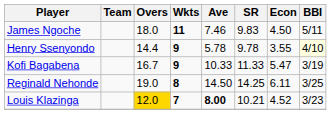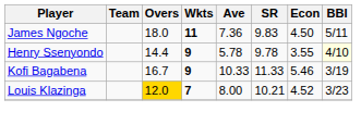James Ngoche | Ave: 7.46 -> 7.36
Kofi Bagabena | Econ: 5.47 -> 5.46
- row: Reginald Nehonde | 19.0 | 8 | 14.50 | 14.25 | 6.11 | 3/25
Louis Klazinga | Ave: bold -> normal
